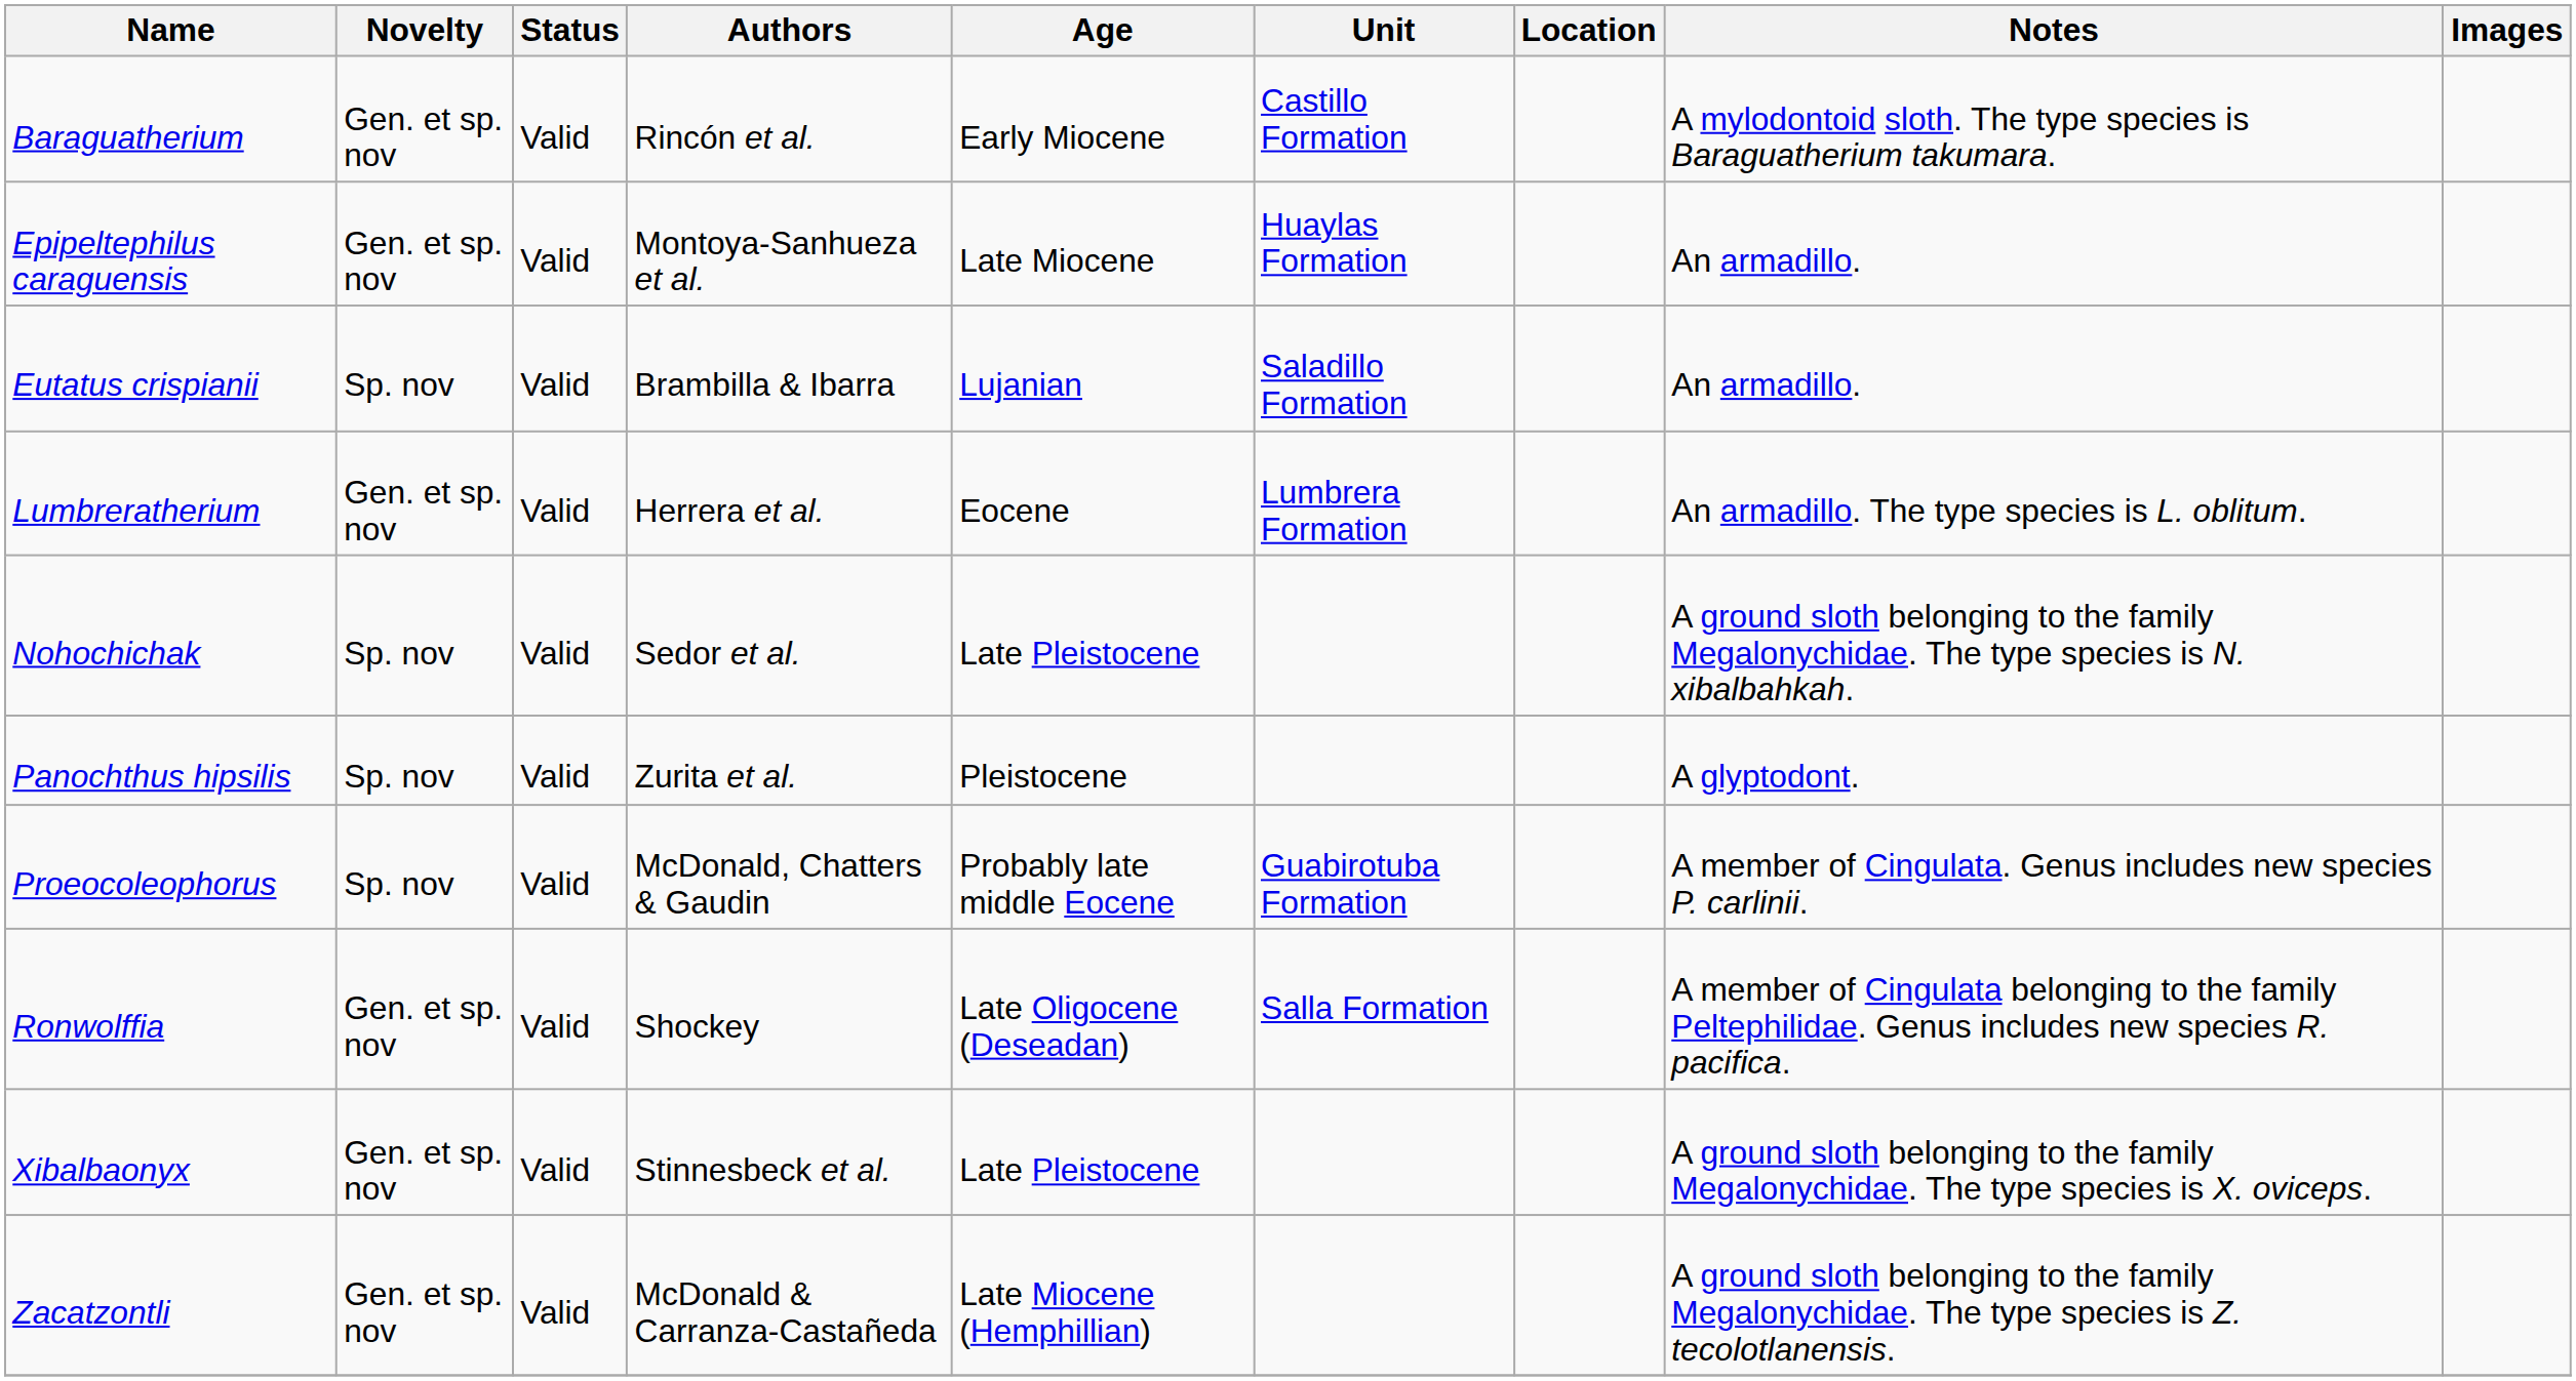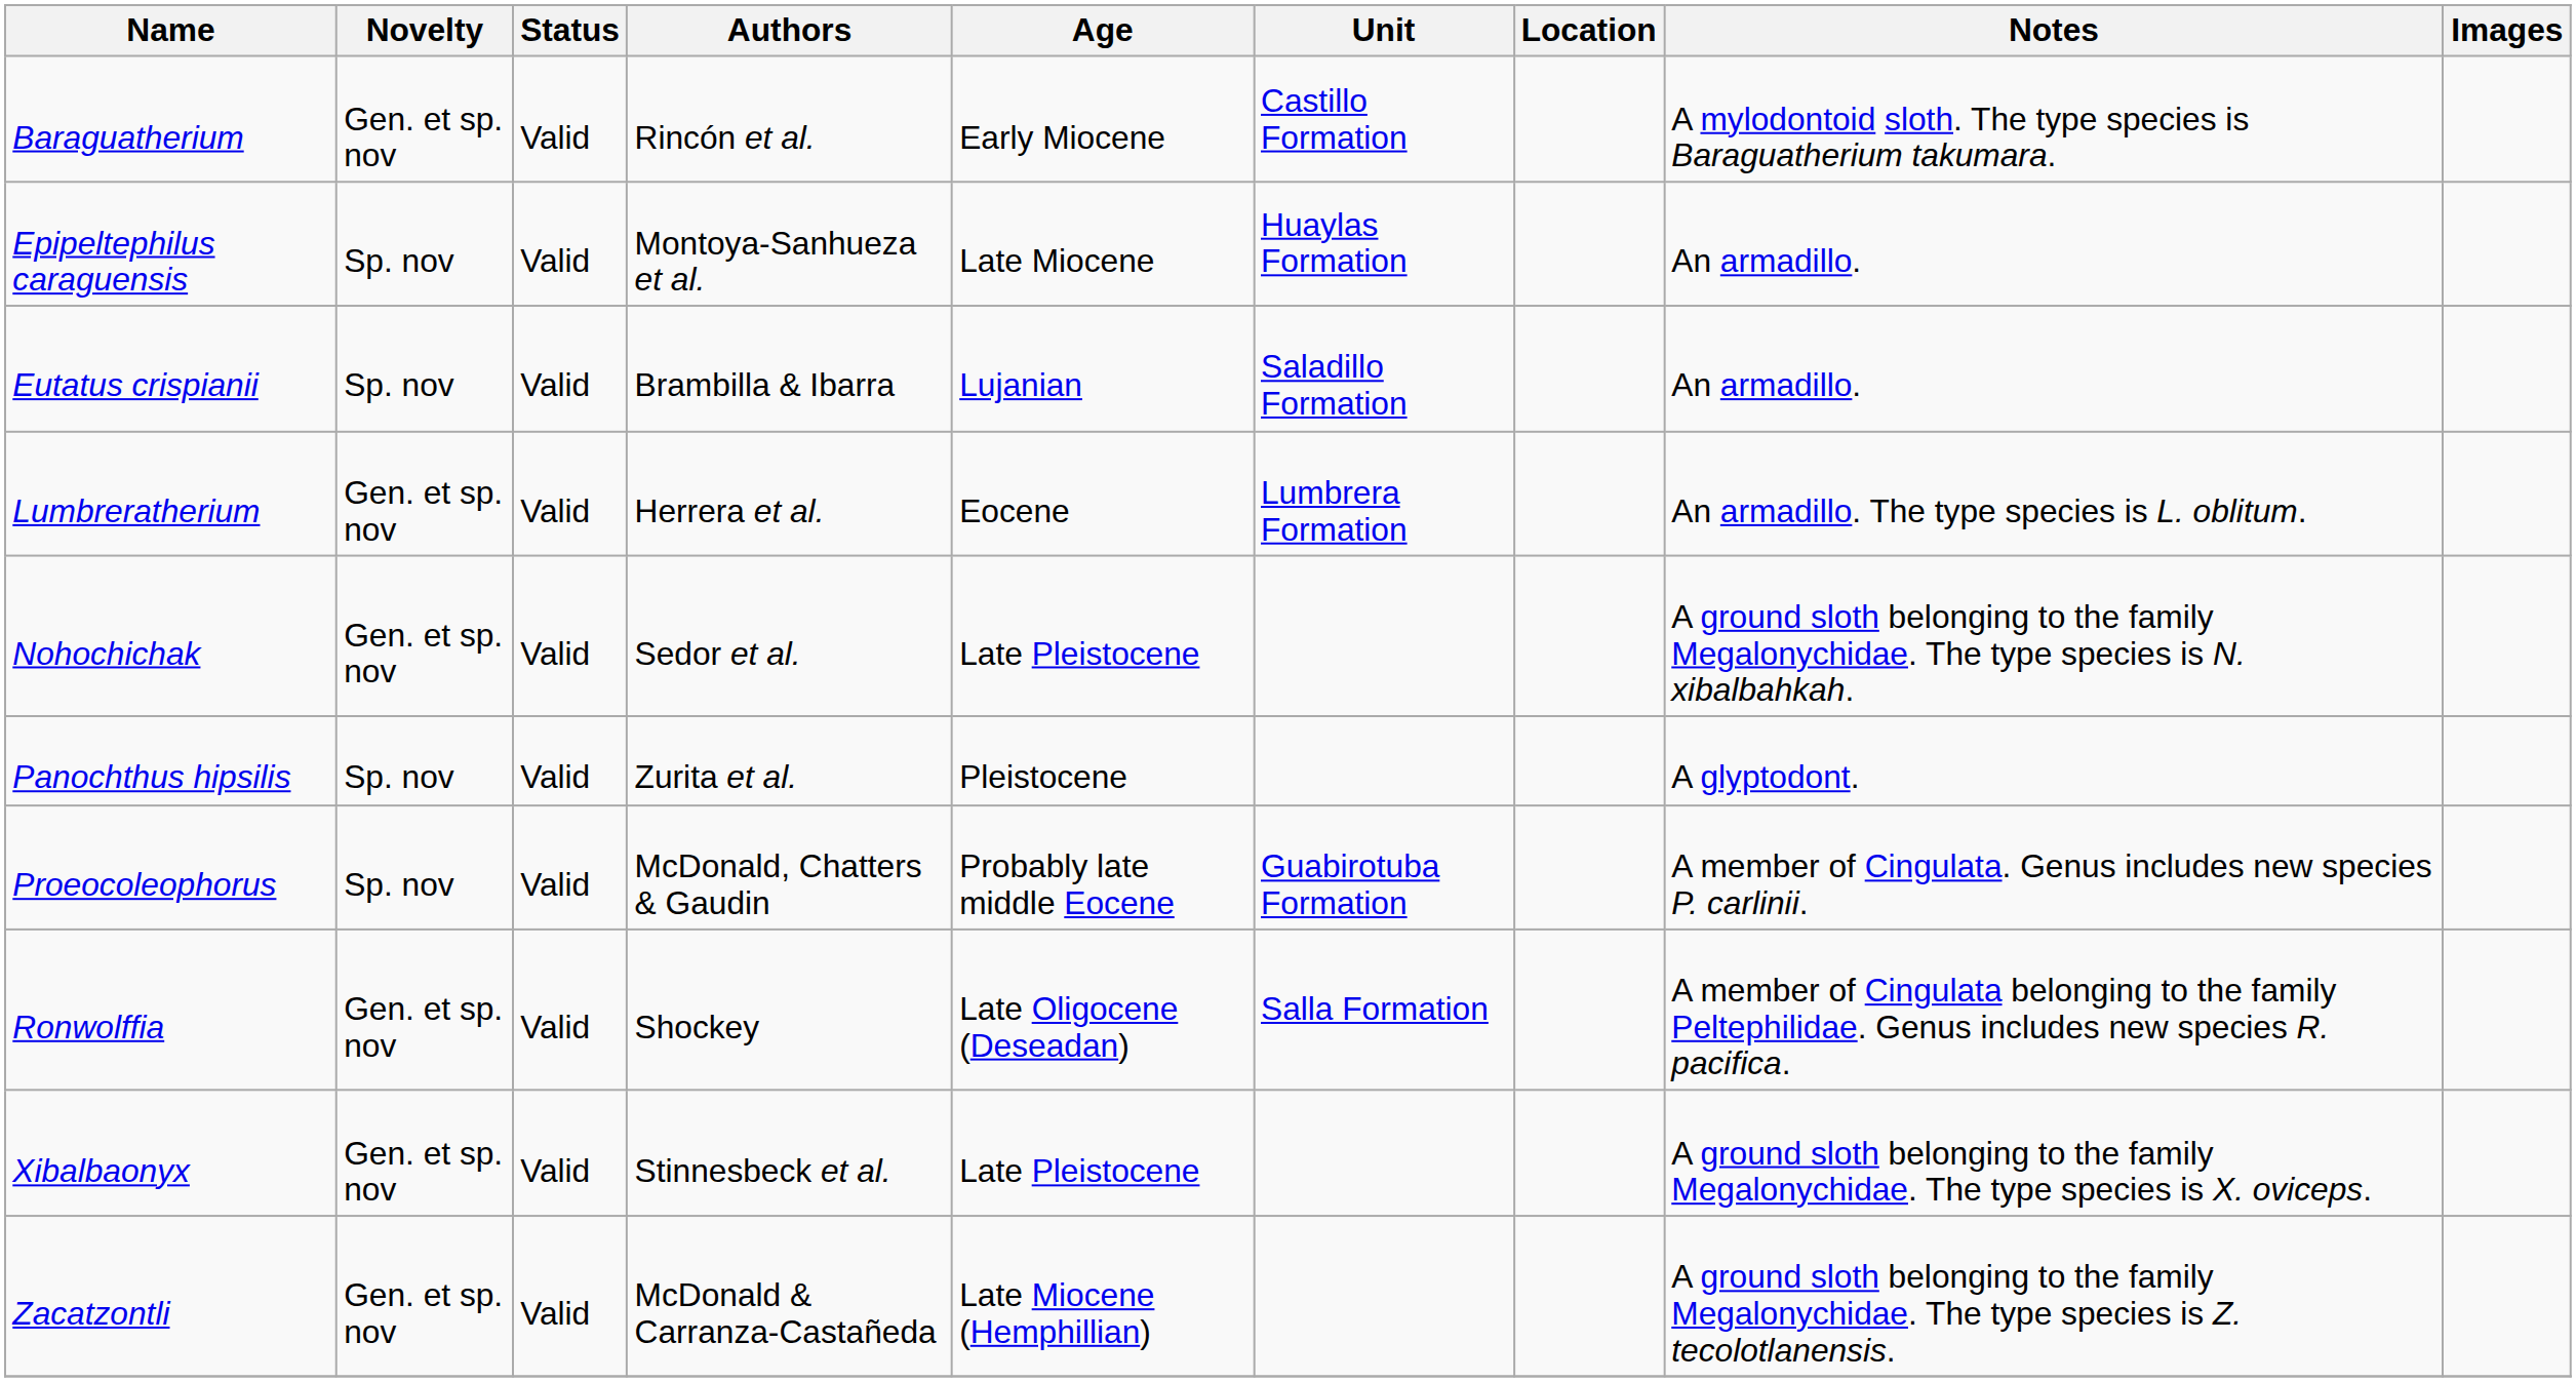Epipeltephilus caraguensis | Novelty: Gen. et sp. nov -> Sp. nov
Nohochichak | Novelty: Sp. nov -> Gen. et sp. nov
